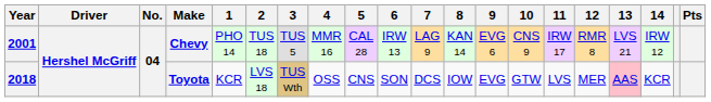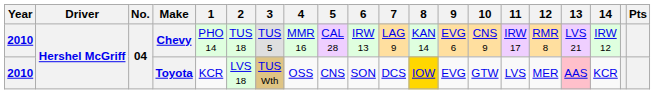Chevy | Year: 2001 -> 2010
Toyota | Year: 2018 -> 2010
Toyota | 8: no background -> gold background
